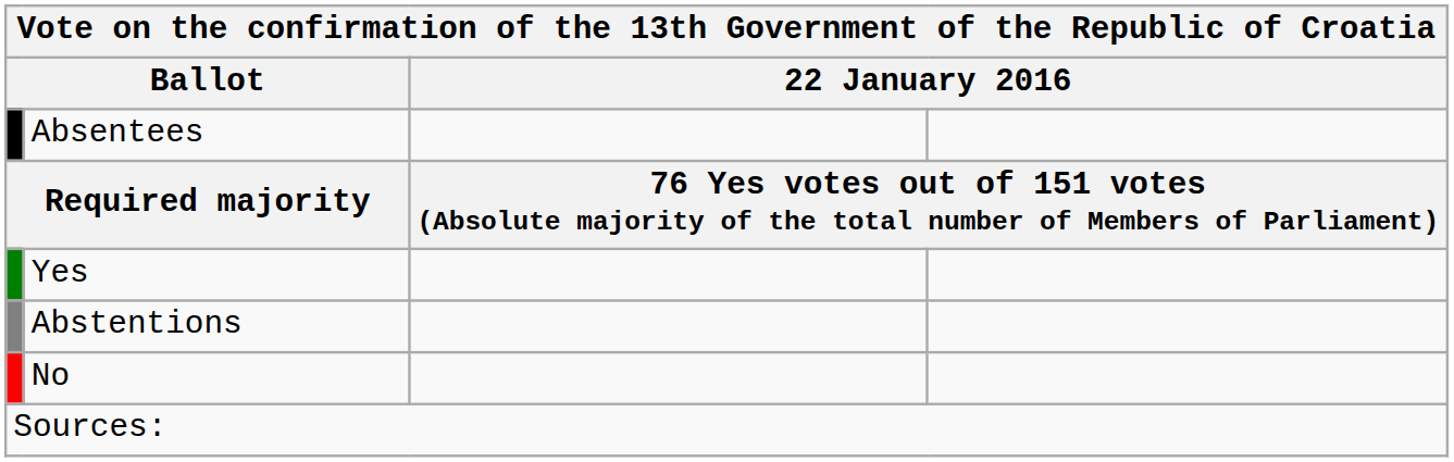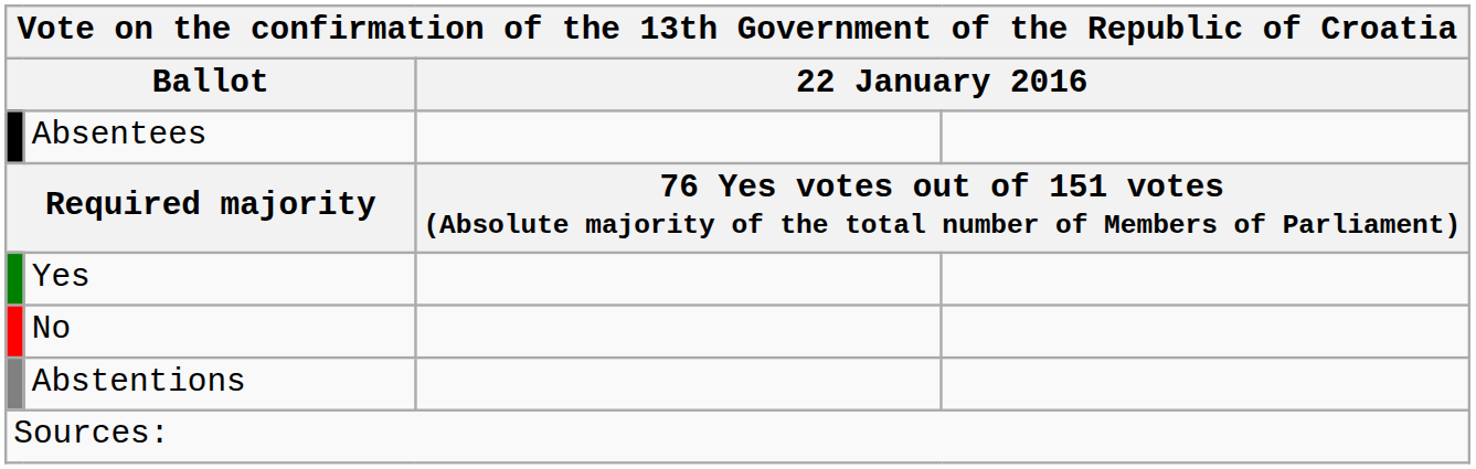rows swapped: No <-> Abstentions
